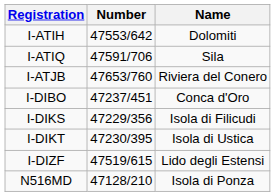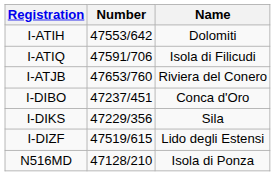I-ATIQ | Name: Sila -> Isola di Filicudi
I-DIKS | Name: Isola di Filicudi -> Sila
- row: I-DIKT | 47230/395 | Isola di Ustica
